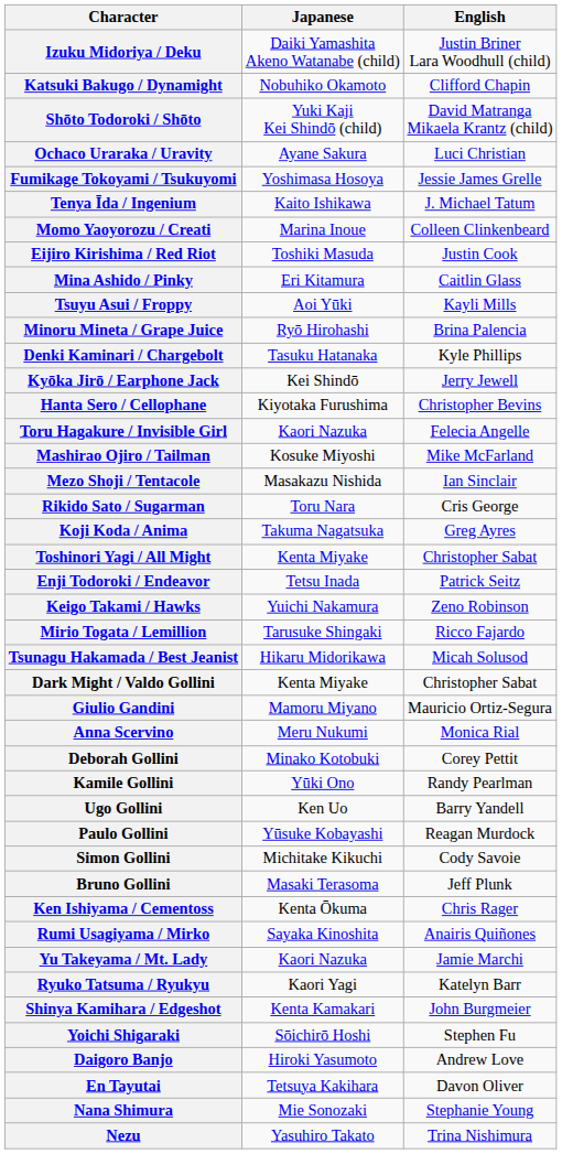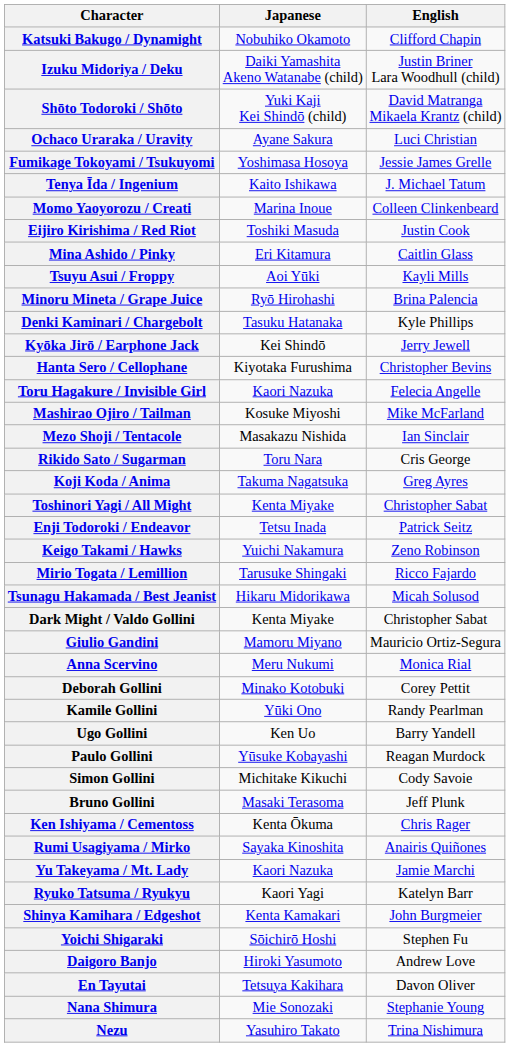rows swapped: Izuku Midoriya / Deku <-> Katsuki Bakugo / Dynamight
